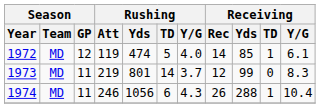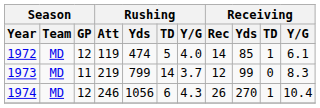1973 | Rushing / Yds: 801 -> 799
1974 | Season / GP: 11 -> 12
1974 | Receiving / Yds: 288 -> 270
